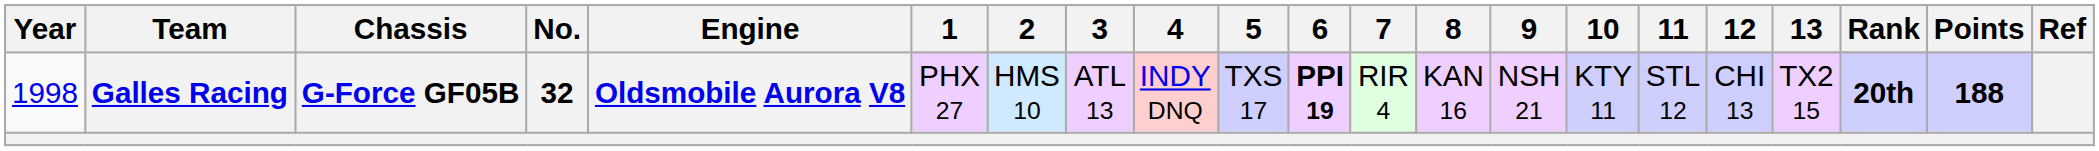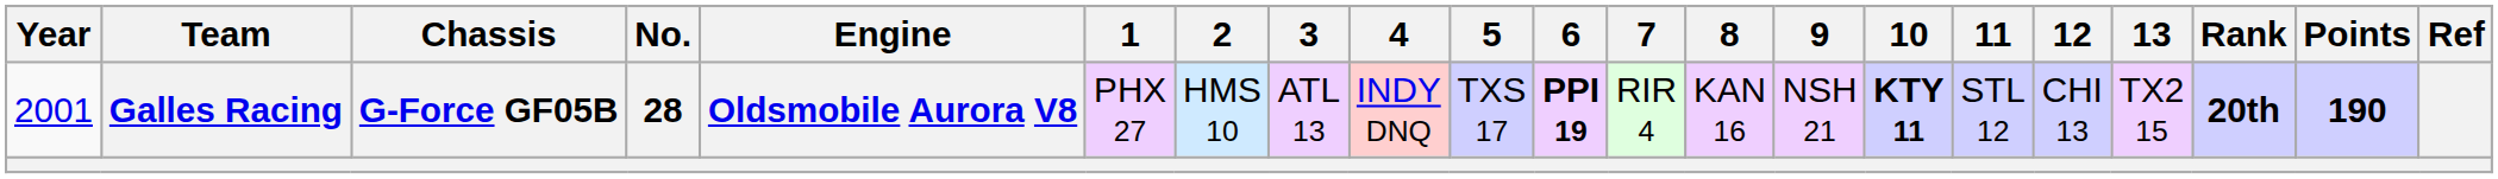Galles Racing | Year: 1998 -> 2001
Galles Racing | No.: 32 -> 28
Galles Racing | 10: normal -> bold
Galles Racing | Points: 188 -> 190
